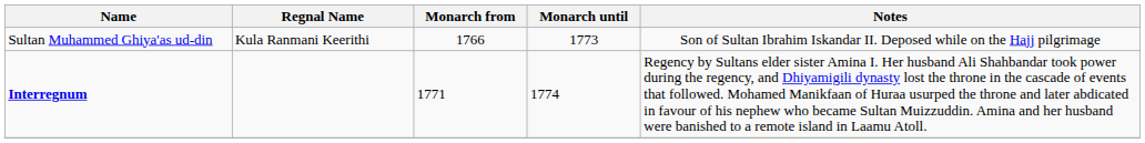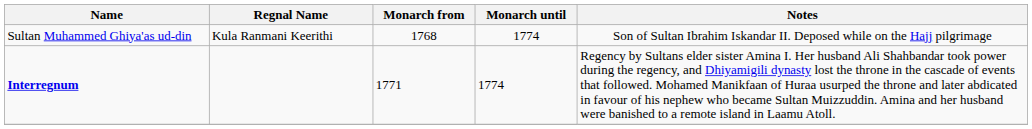Sultan Muhammed Ghiya'as ud-din | Monarch from: 1766 -> 1768
Sultan Muhammed Ghiya'as ud-din | Monarch until: 1773 -> 1774
